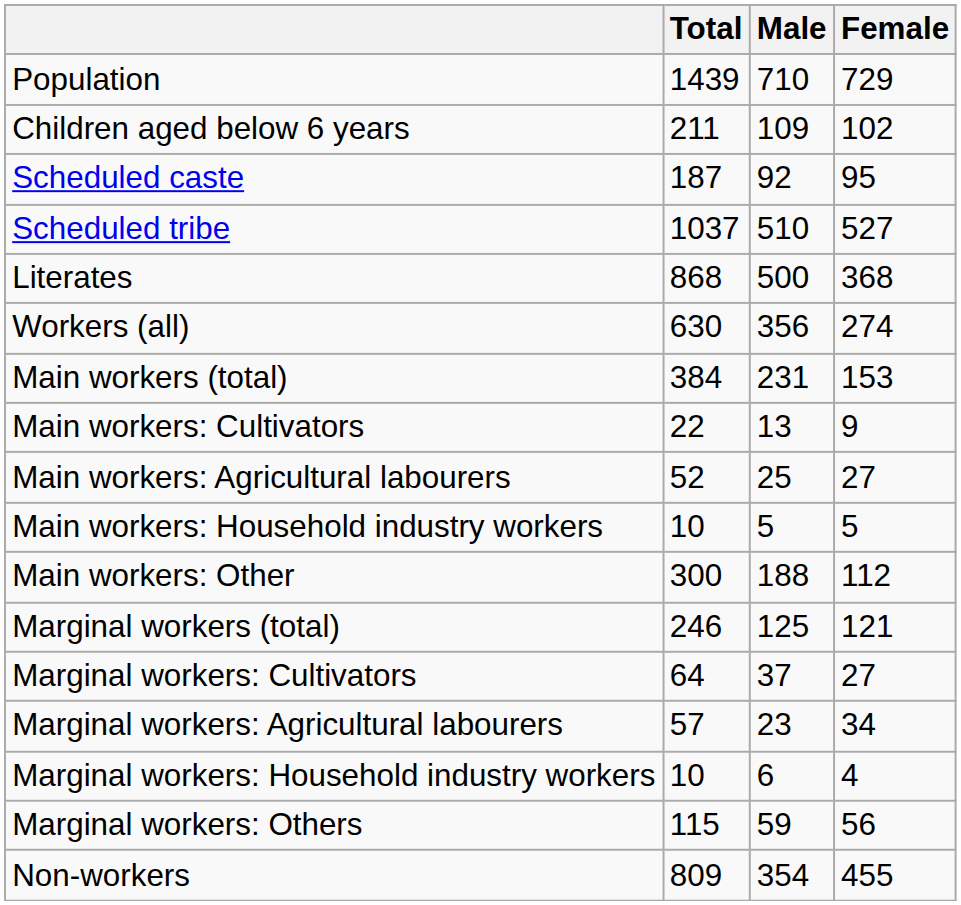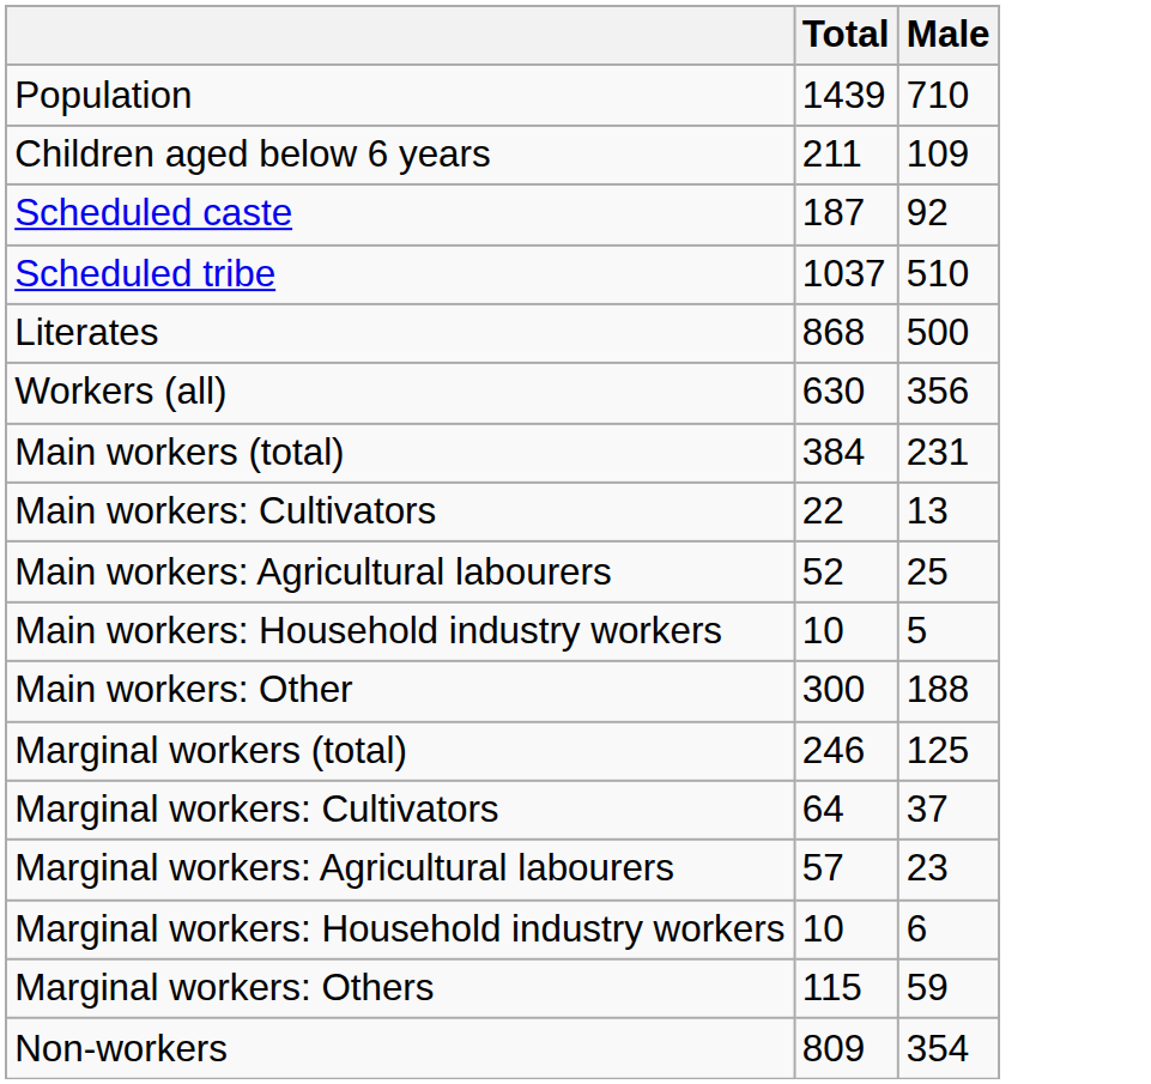- column: Female | 729 | 102 | 95 | 527 | 368 | 274 | 153 | 9 | 27 | 5 | 112 | 121 | 27 | 34 | 4 | 56 | 455
